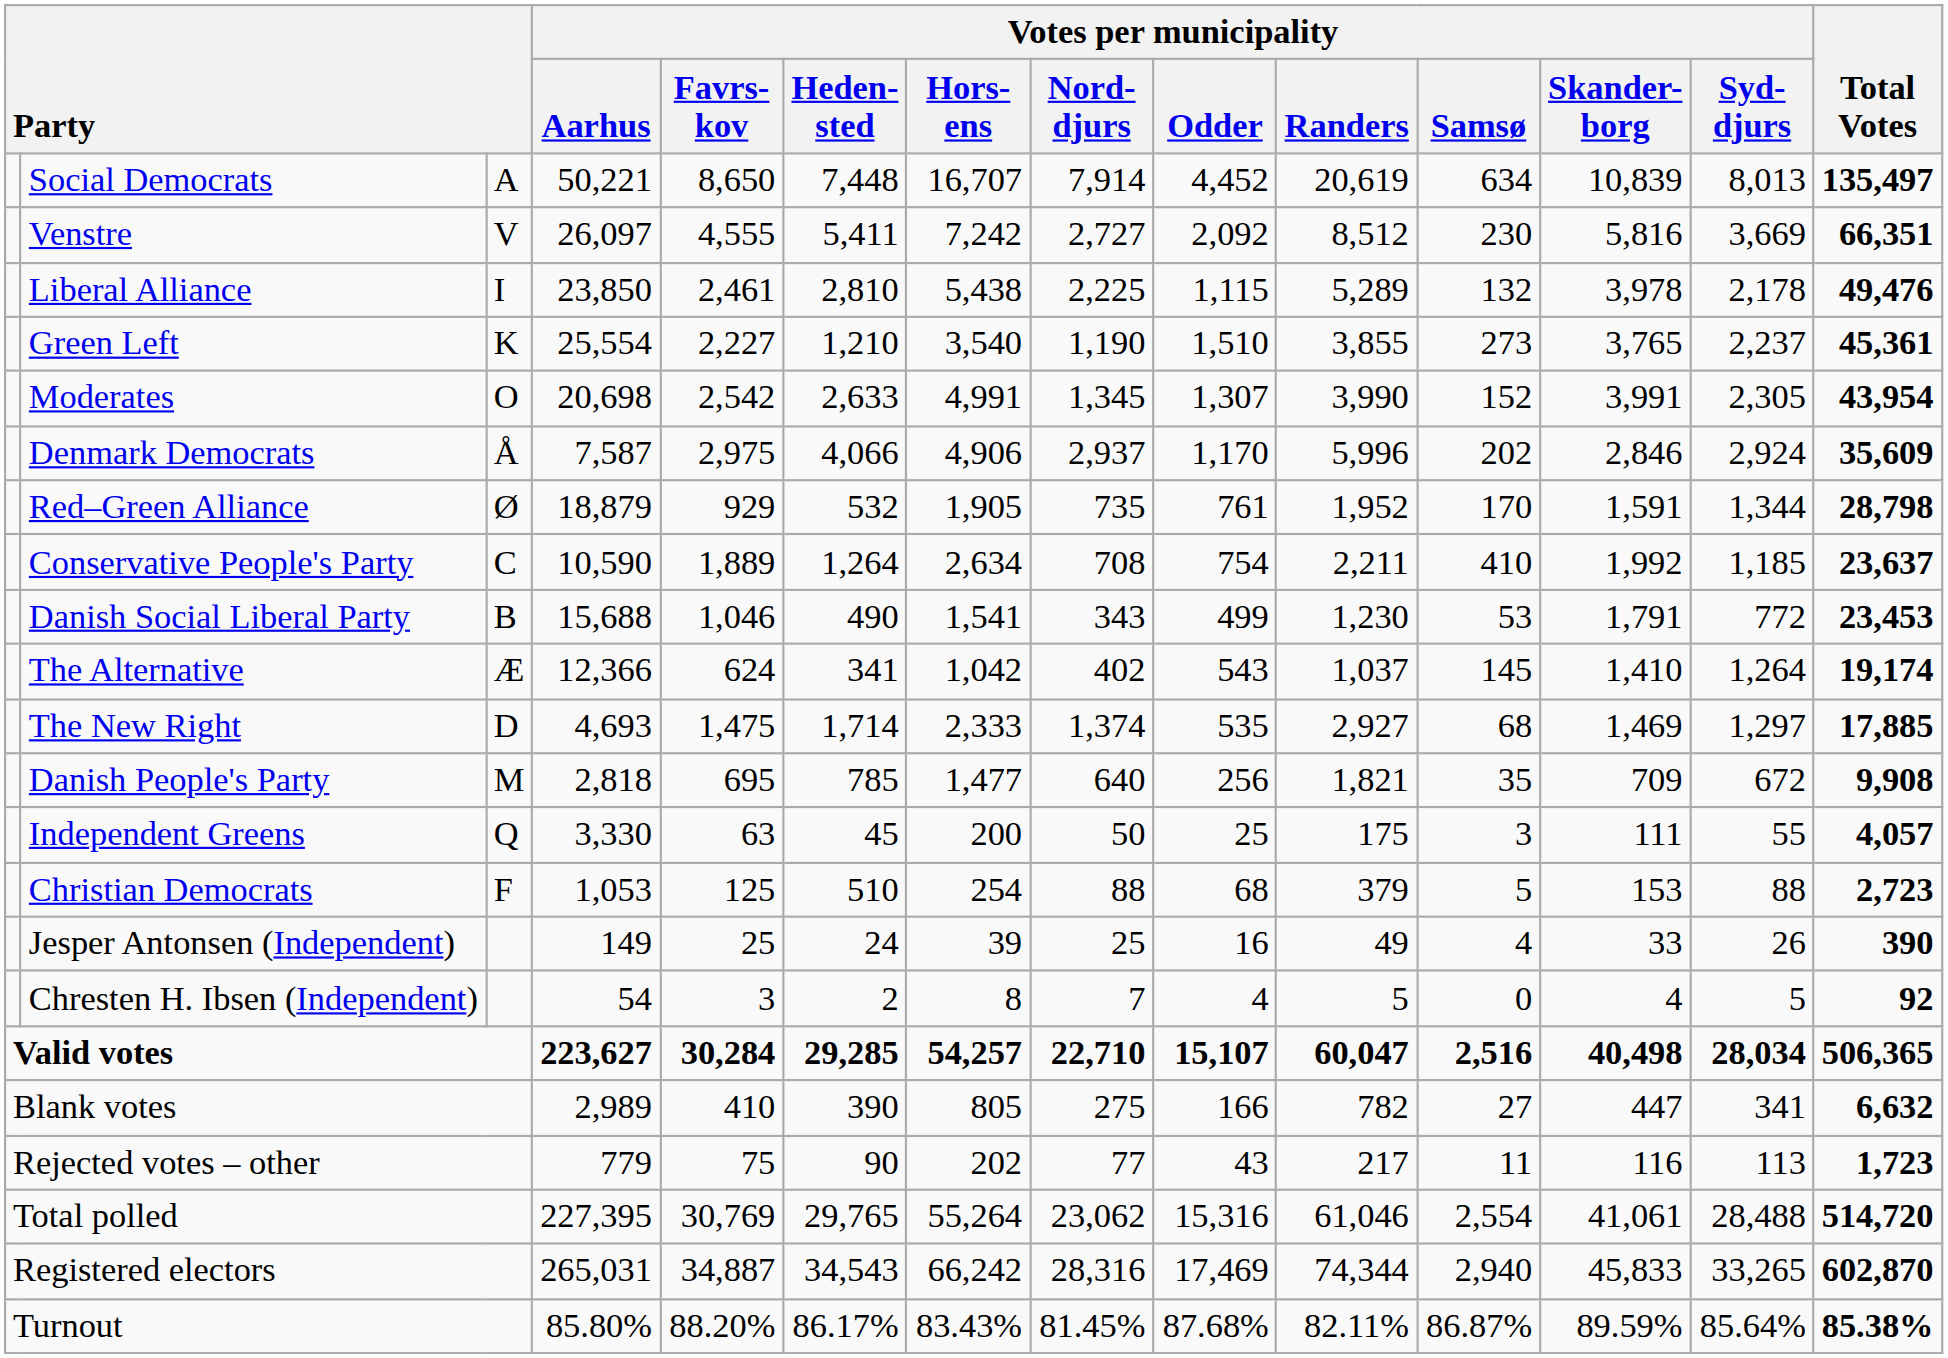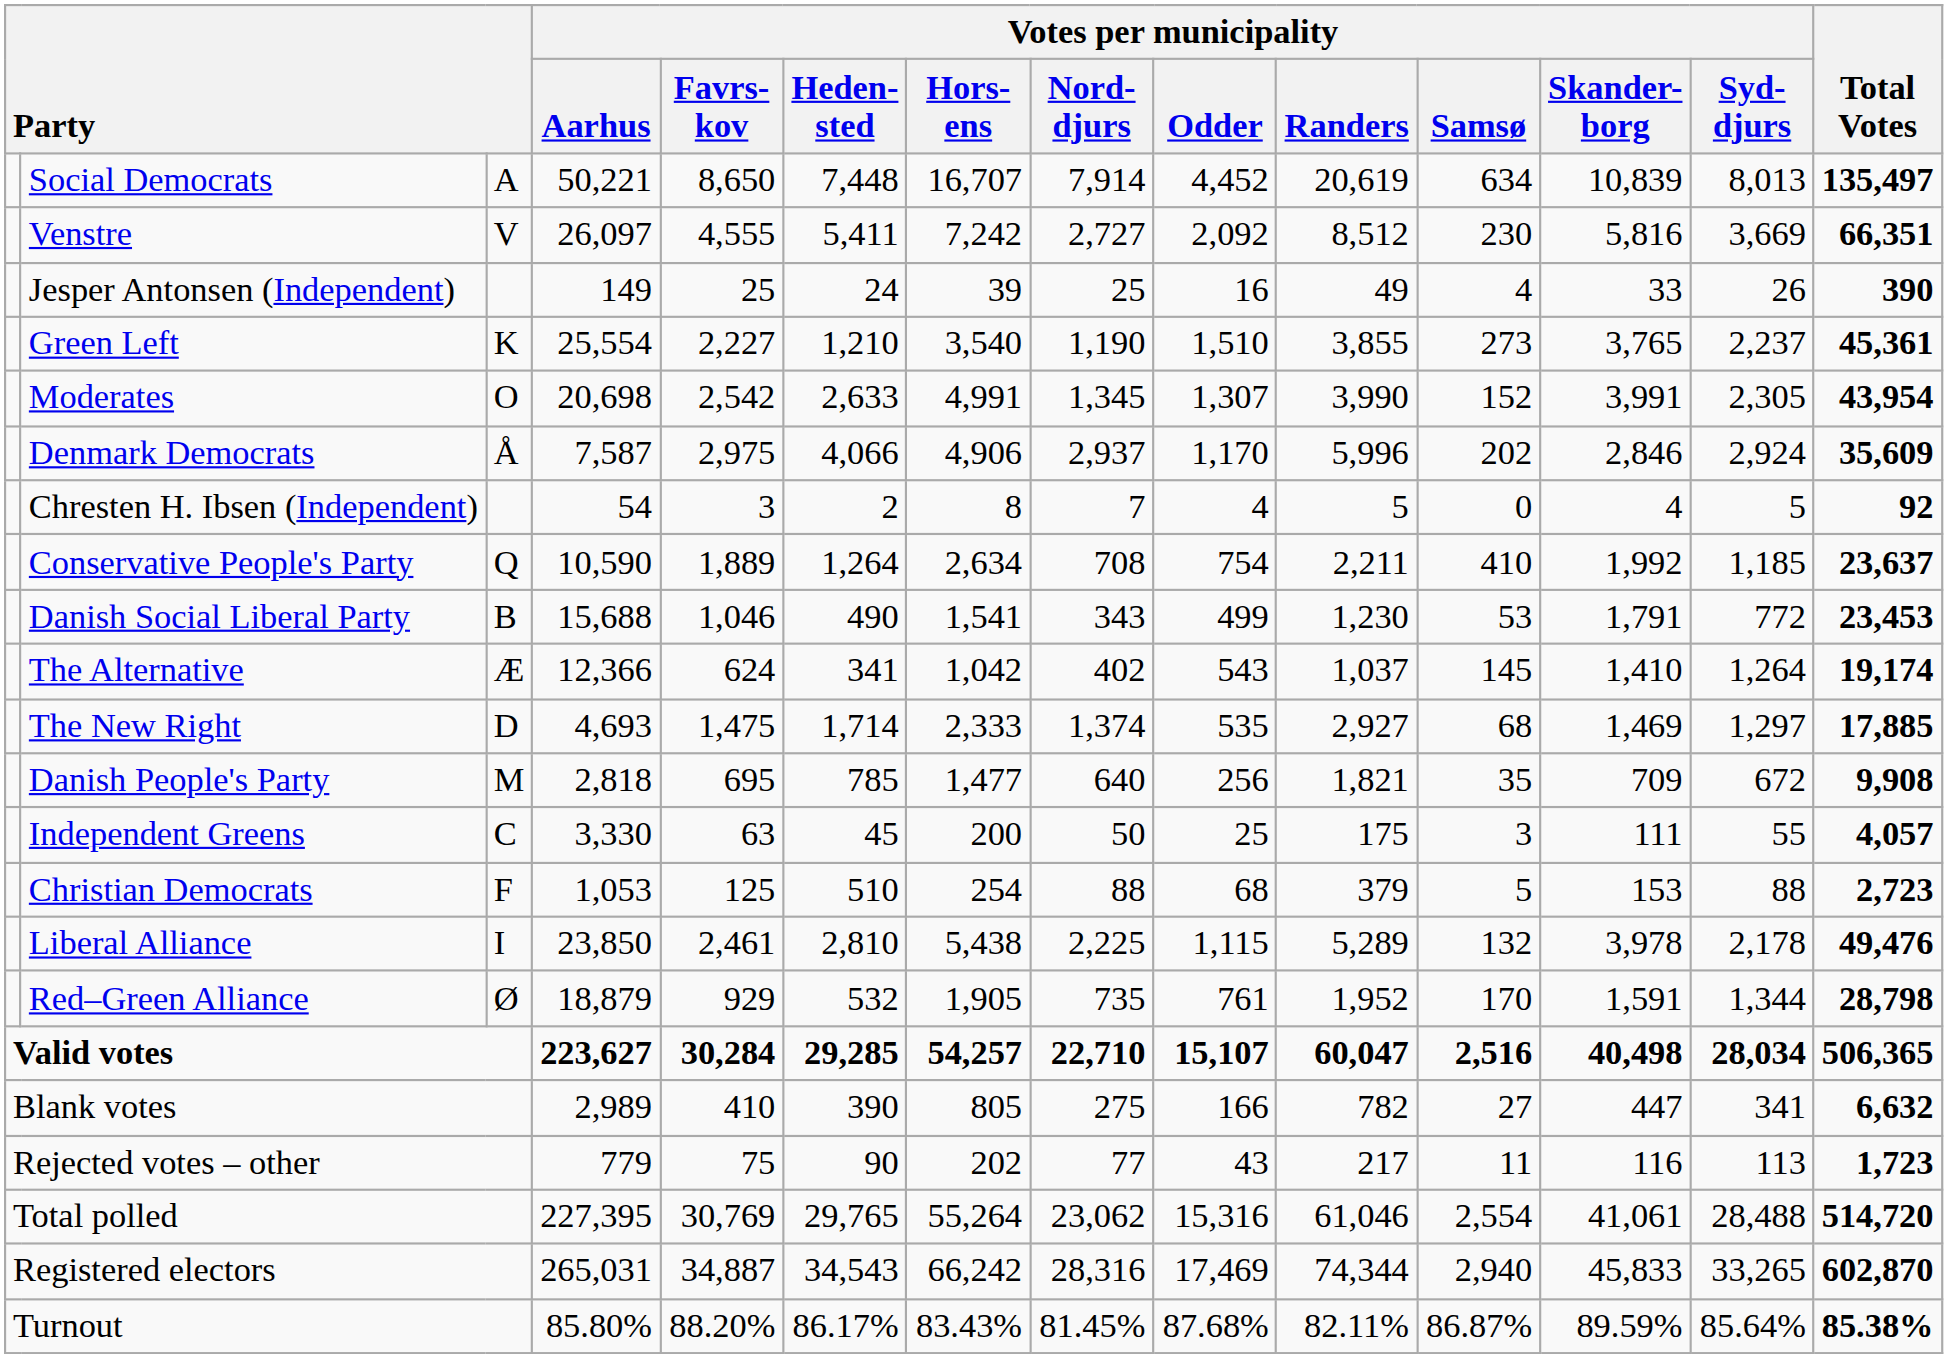rows swapped: Liberal Alliance <-> Jesper Antonsen (Independent)
rows swapped: Red–Green Alliance <-> Chresten H. Ibsen (Independent)
Conservative People's Party | column 3: C -> Q
Independent Greens | column 3: Q -> C
